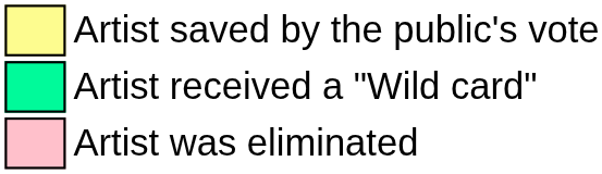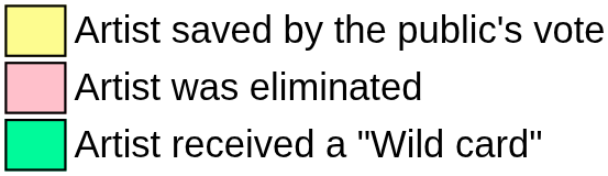rows swapped: Artist received a "Wild card" <-> Artist was eliminated
